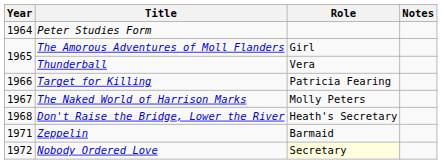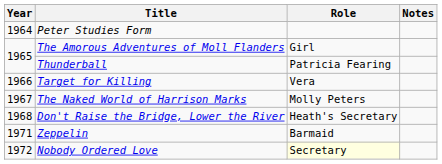Thunderball | Role: Vera -> Patricia Fearing
Target for Killing | Role: Patricia Fearing -> Vera
